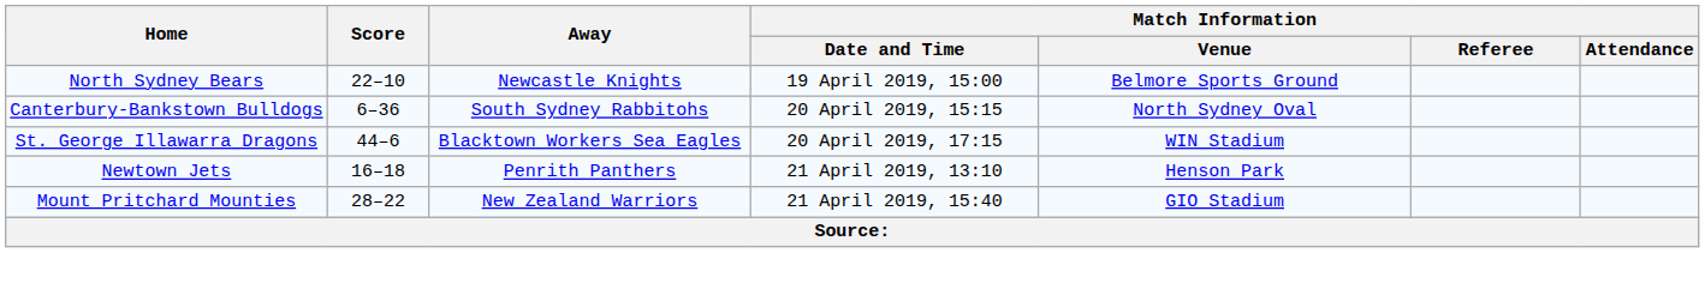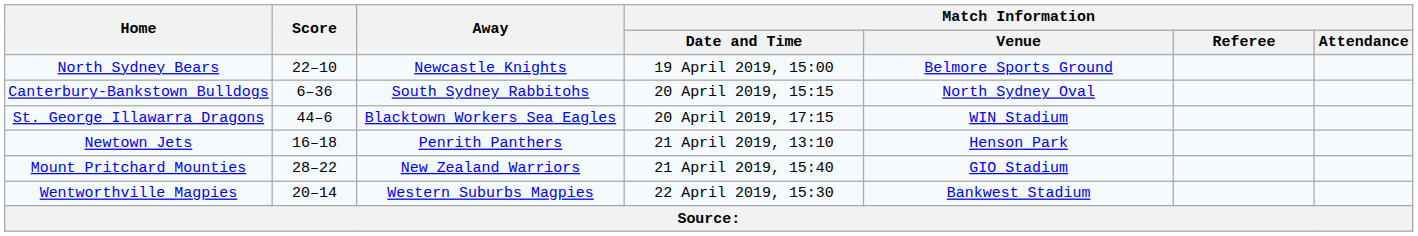+ row: Wentworthville Magpies | 20–14 | Western Suburbs Magpies | 22 April 2019, 15:30 | Bankwest Stadium
